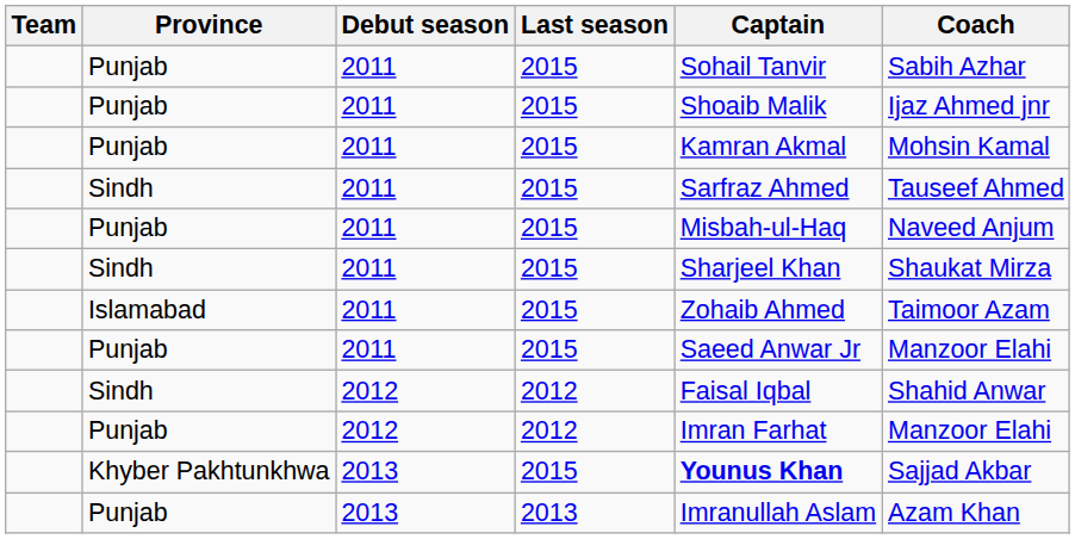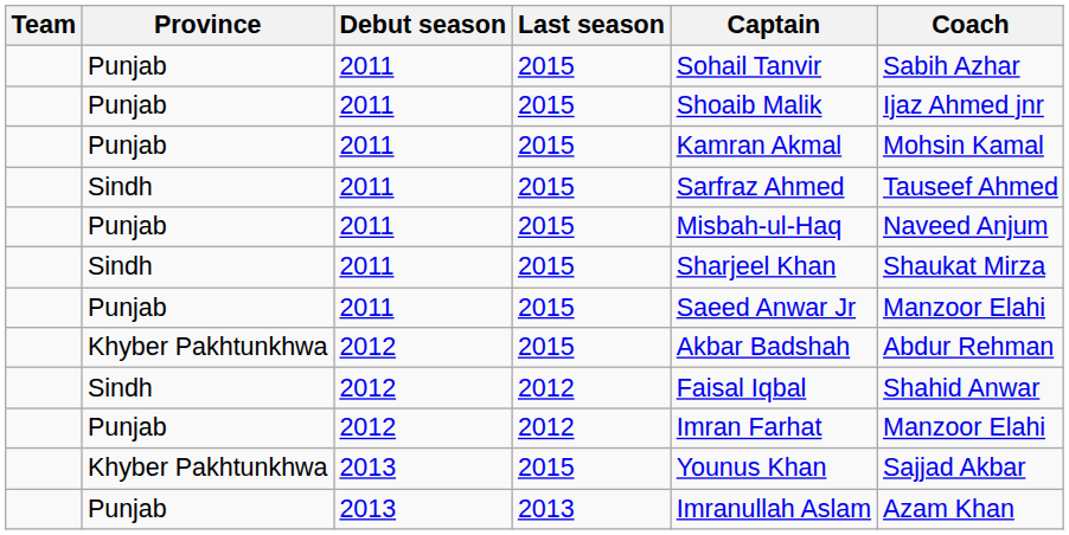- row: Islamabad | 2011 | 2015 | Zohaib Ahmed | Taimoor Azam
+ row: Khyber Pakhtunkhwa | 2012 | 2015 | Akbar Badshah | Abdur Rehman
Khyber Pakhtunkhwa / 2013 | Captain: bold -> normal
